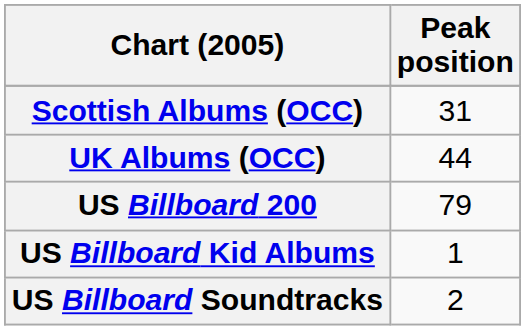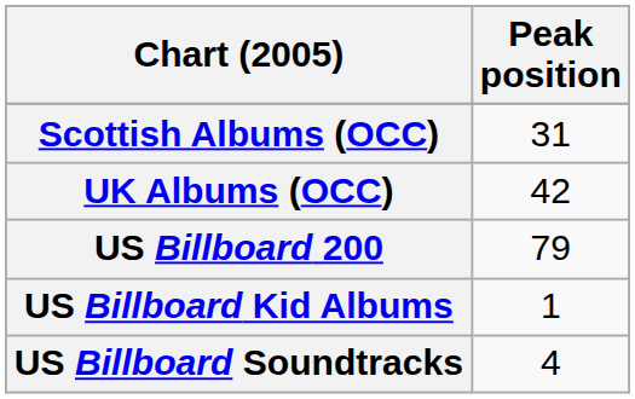UK Albums (OCC) | Peak position: 44 -> 42
US Billboard Soundtracks | Peak position: 2 -> 4
